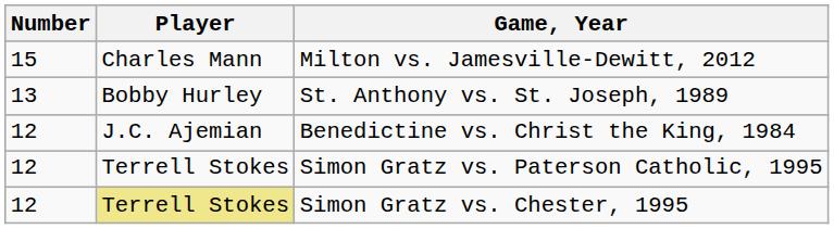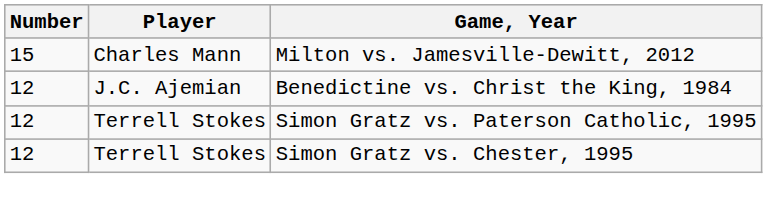- row: 13 | Bobby Hurley | St. Anthony vs. St. Joseph, 1989
Simon Gratz vs. Chester, 1995 | Player: khaki background -> no background
